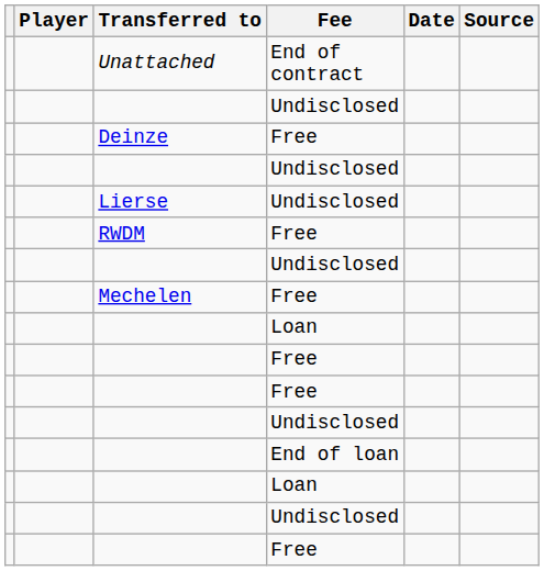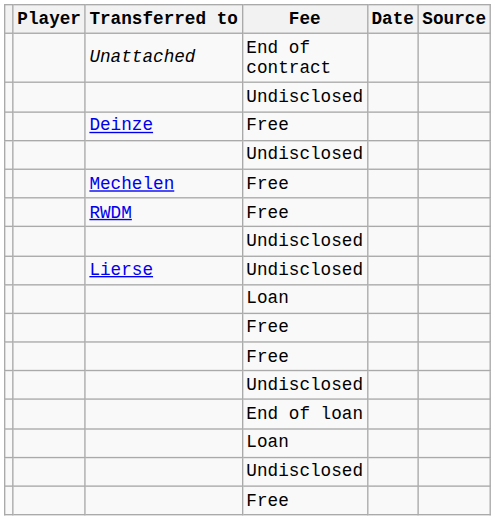rows swapped: Lierse <-> Mechelen
